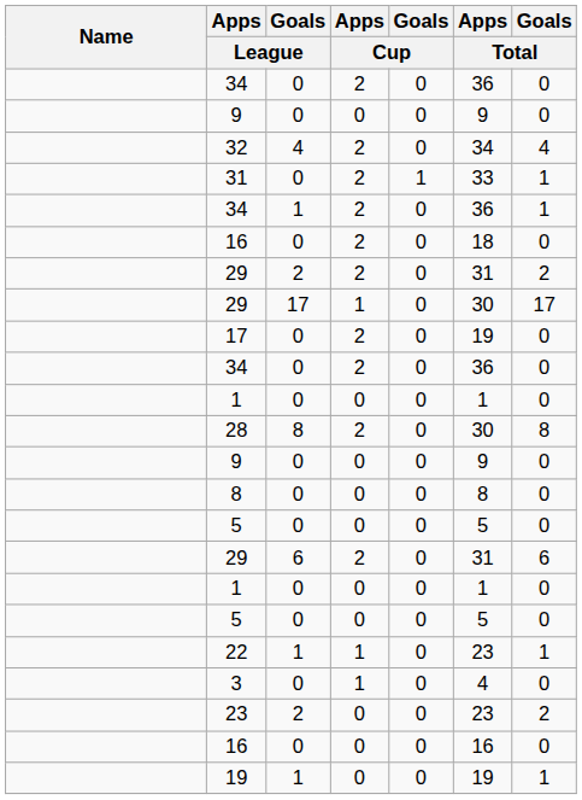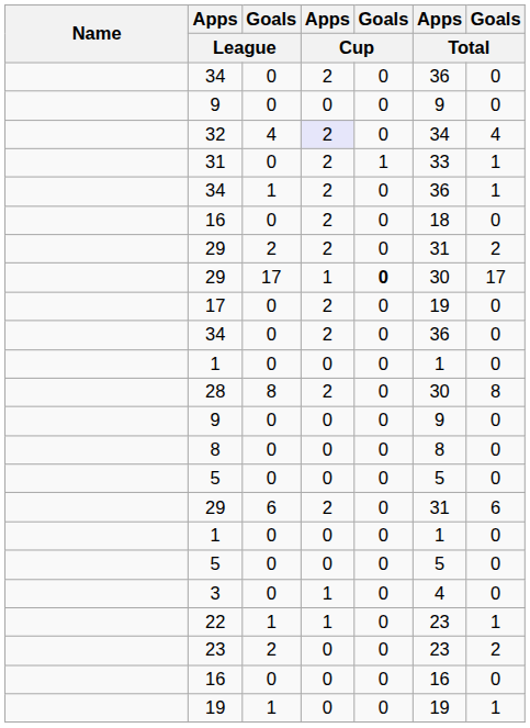32 | Apps / Cup: no background -> lavender background
29 / 17 | Goals / Cup: normal -> bold
rows swapped: 3 <-> 22
